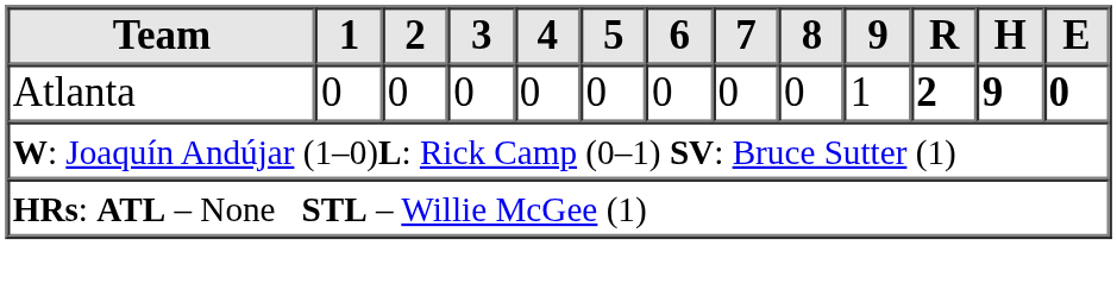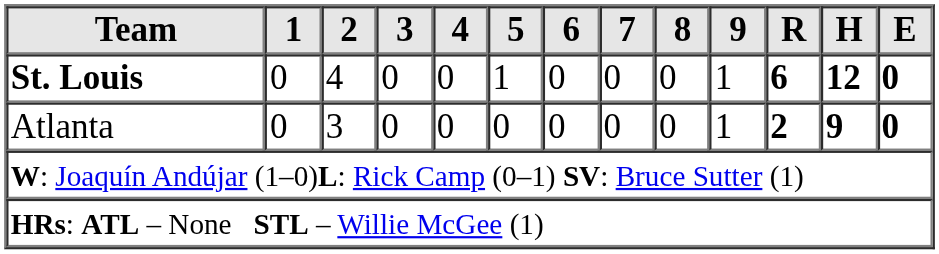+ row: St. Louis | 0 | 4 | 0 | 0 | 1 | 0 | 0 | 0 | 1 | 6 | 12 | 0
Atlanta | 2: 0 -> 3
